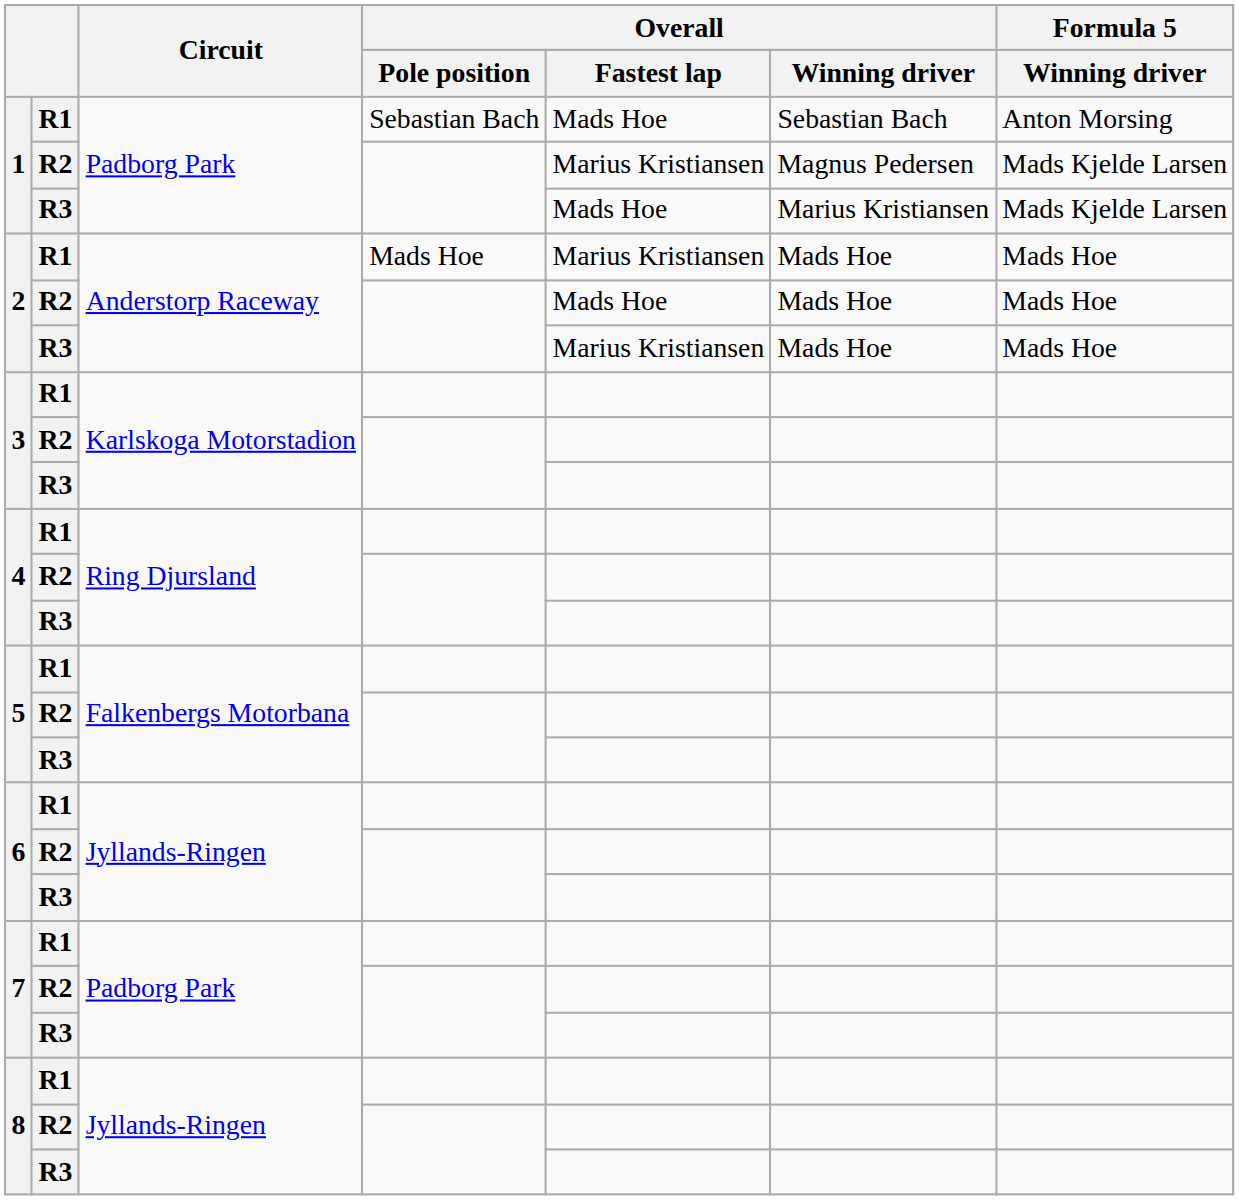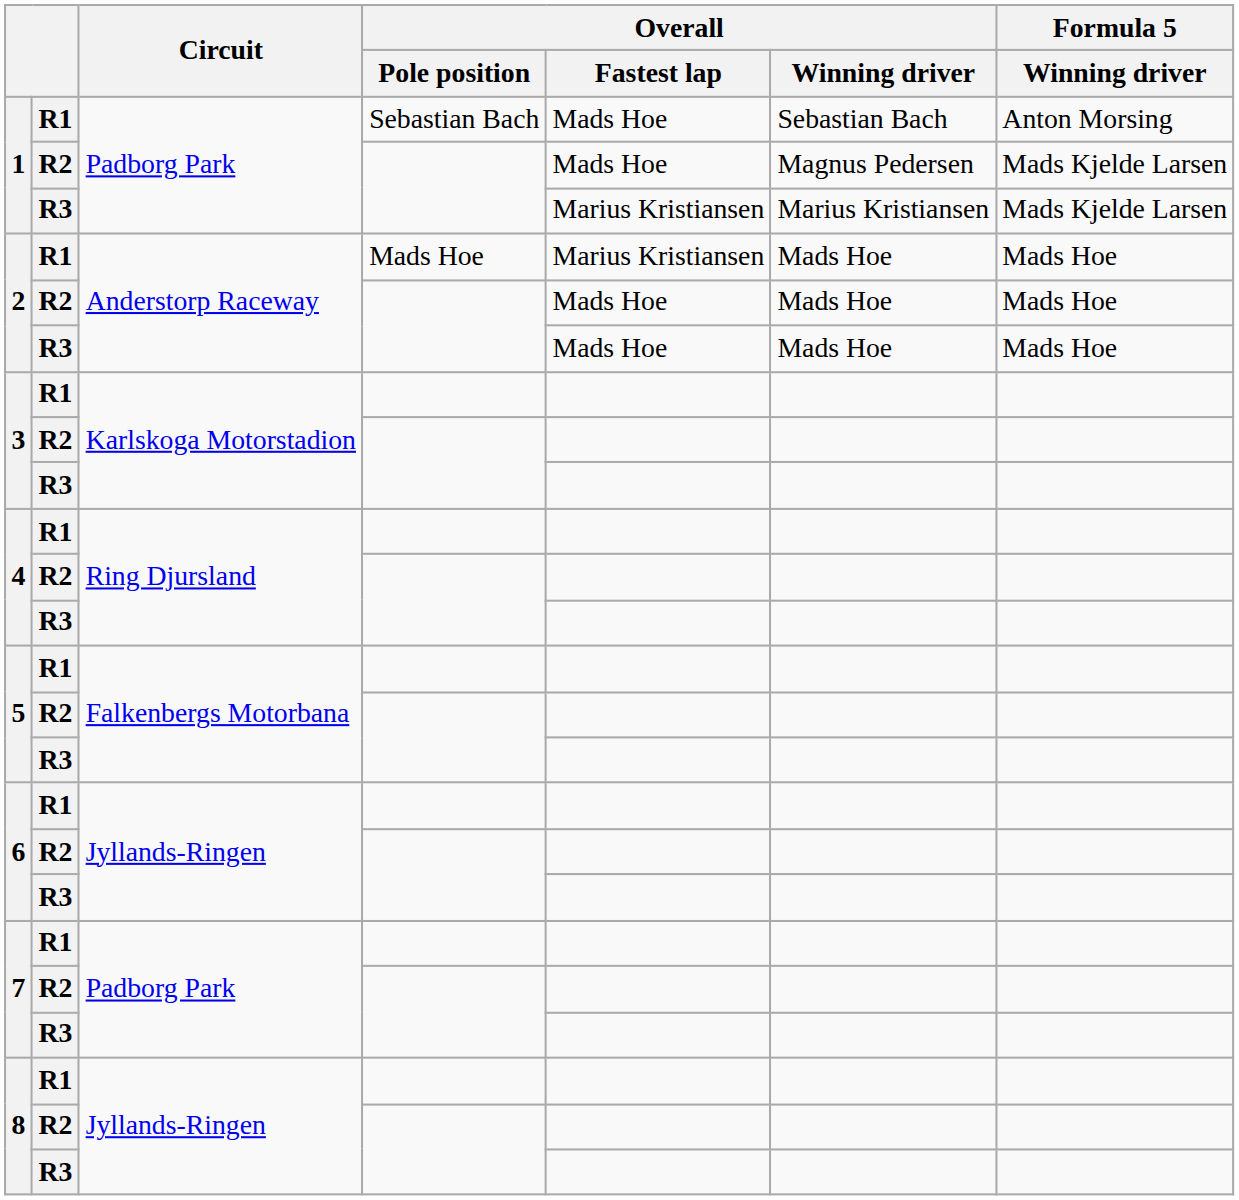1 / R2 | Overall / Fastest lap: Marius Kristiansen -> Mads Hoe
1 / R3 | Overall / Fastest lap: Mads Hoe -> Marius Kristiansen
2 / R3 | Overall / Fastest lap: Marius Kristiansen -> Mads Hoe
